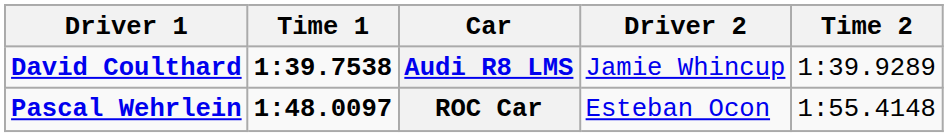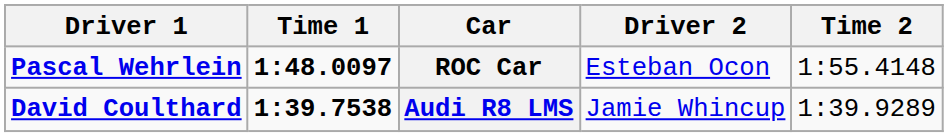rows swapped: Audi R8 LMS <-> ROC Car
